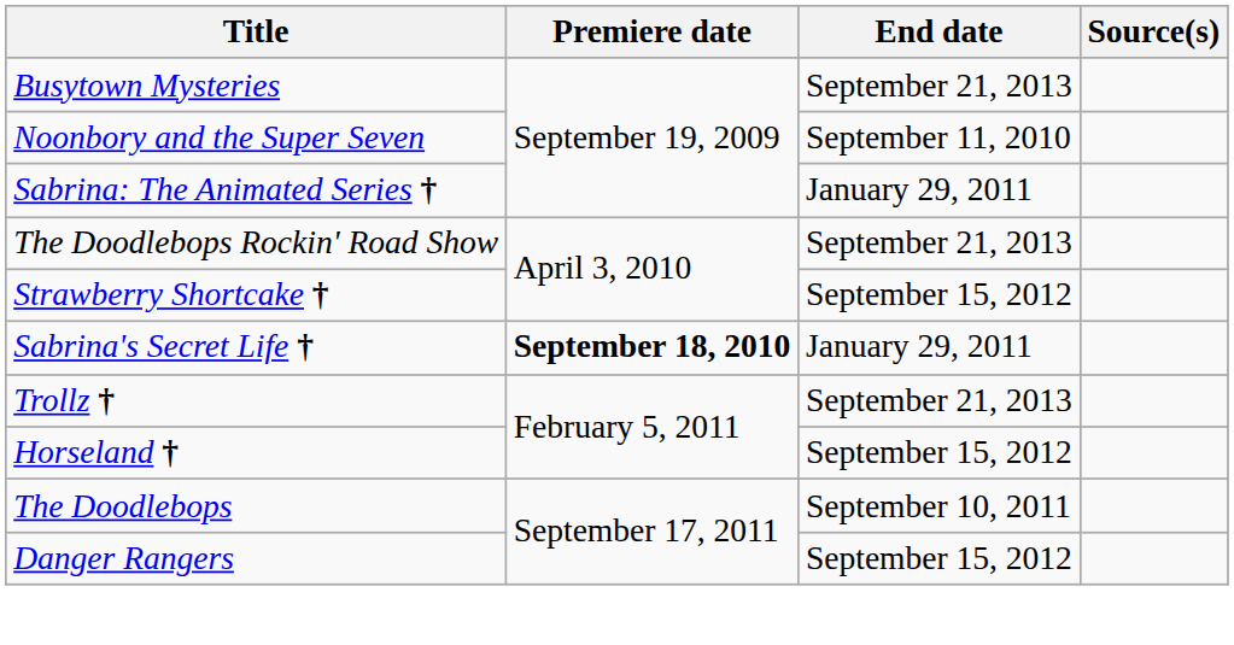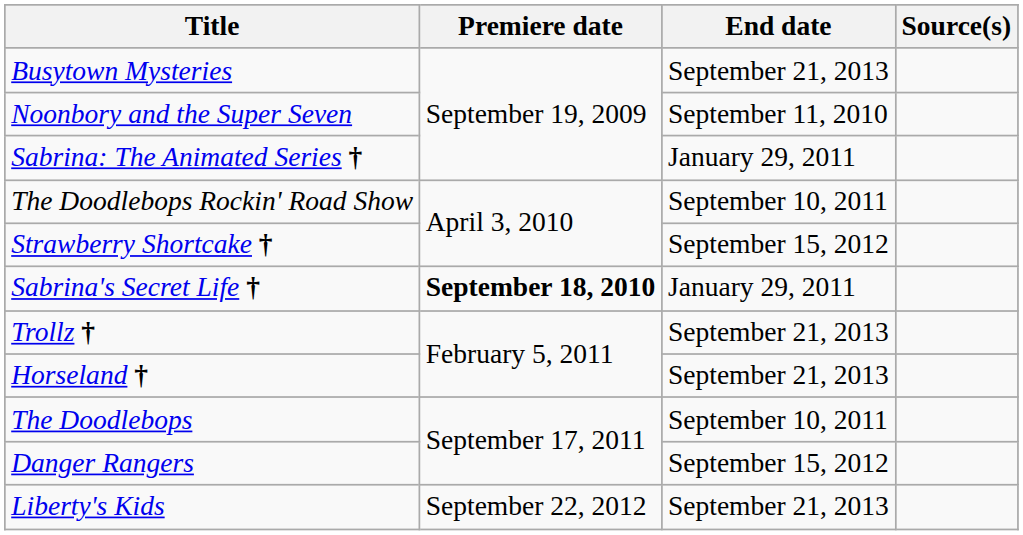The Doodlebops Rockin' Road Show | End date: September 21, 2013 -> September 10, 2011
Horseland † | End date: September 15, 2012 -> September 21, 2013
+ row: Liberty's Kids | September 22, 2012 | September 21, 2013
